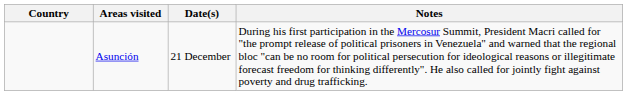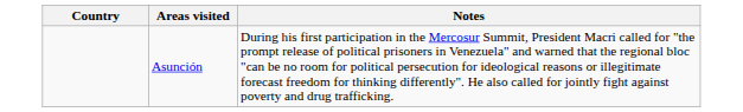- column: Date(s) | 21 December
